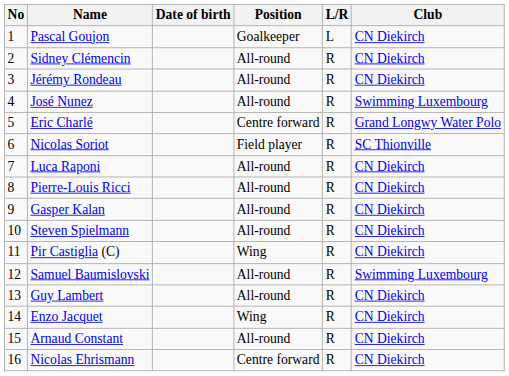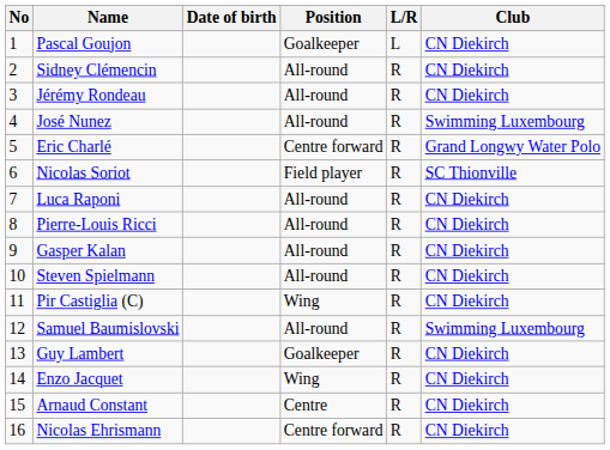Guy Lambert | Position: All-round -> Goalkeeper
Arnaud Constant | Position: All-round -> Centre
